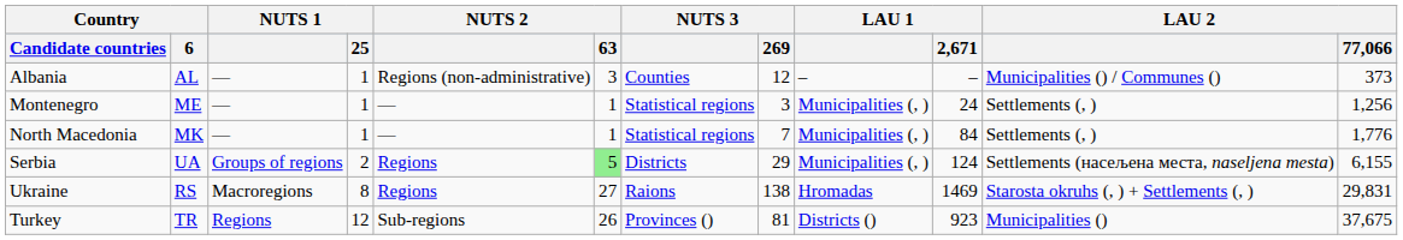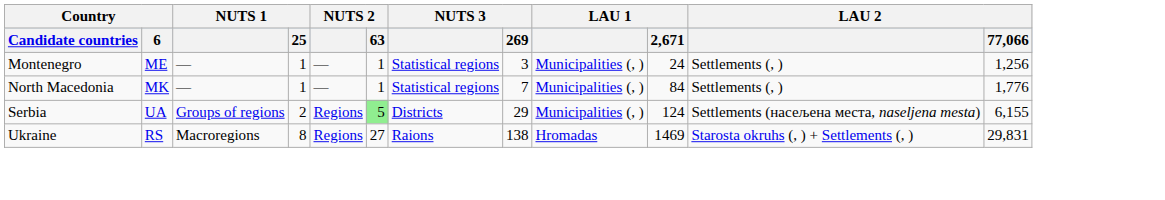- row: Albania | AL | — | 1 | Regions (non-administrative) | 3 | Counties | 12 | – | – | Municipalities () / Communes () | 373
- row: Turkey | TR | Regions | 12 | Sub-regions | 26 | Provinces () | 81 | Districts () | 923 | Municipalities () | 37,675
